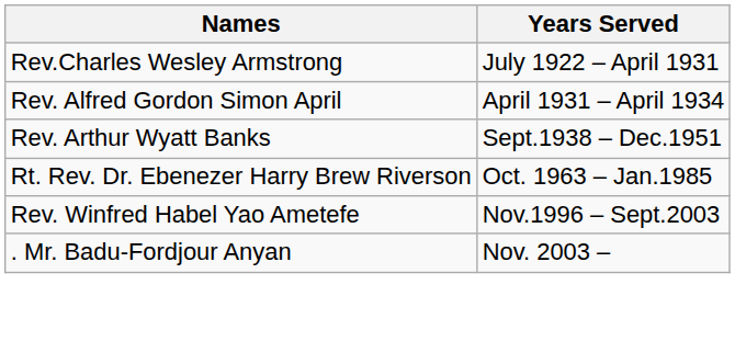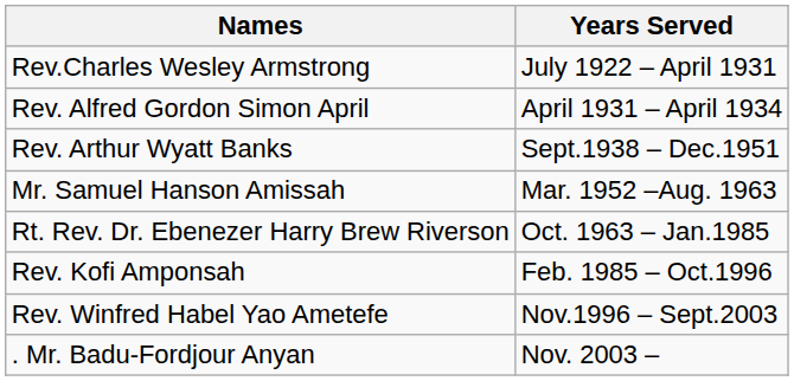+ row: Mr. Samuel Hanson Amissah | Mar. 1952 –Aug. 1963
+ row: Rev. Kofi Amponsah | Feb. 1985 – Oct.1996
